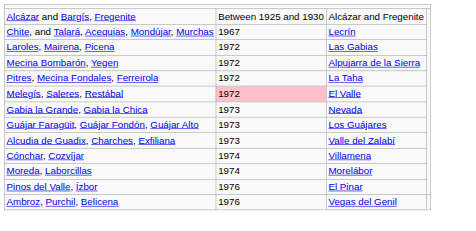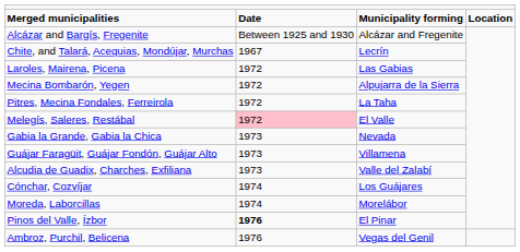+ row: Merged municipalities | Date | Municipality forming | Location
Guájar Faragüit, Guájar Fondón, Guájar Alto | column 3: Los Guájares -> Villamena
Cónchar, Cozvíjar | column 3: Villamena -> Los Guájares
Pinos del Valle, Ízbor | column 2: normal -> bold
